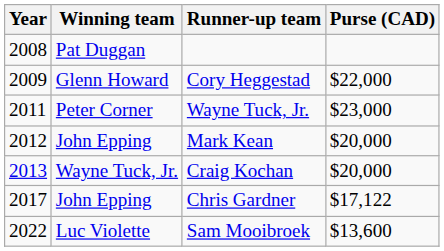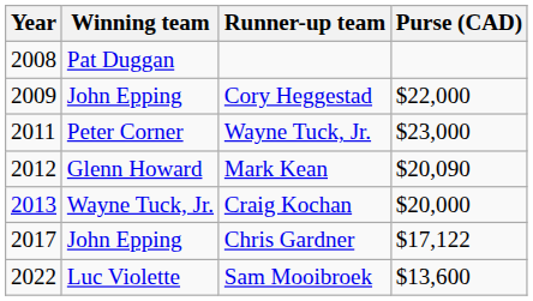Cory Heggestad | Winning team: Glenn Howard -> John Epping
Mark Kean | Winning team: John Epping -> Glenn Howard
Mark Kean | Purse (CAD): $20,000 -> $20,090
